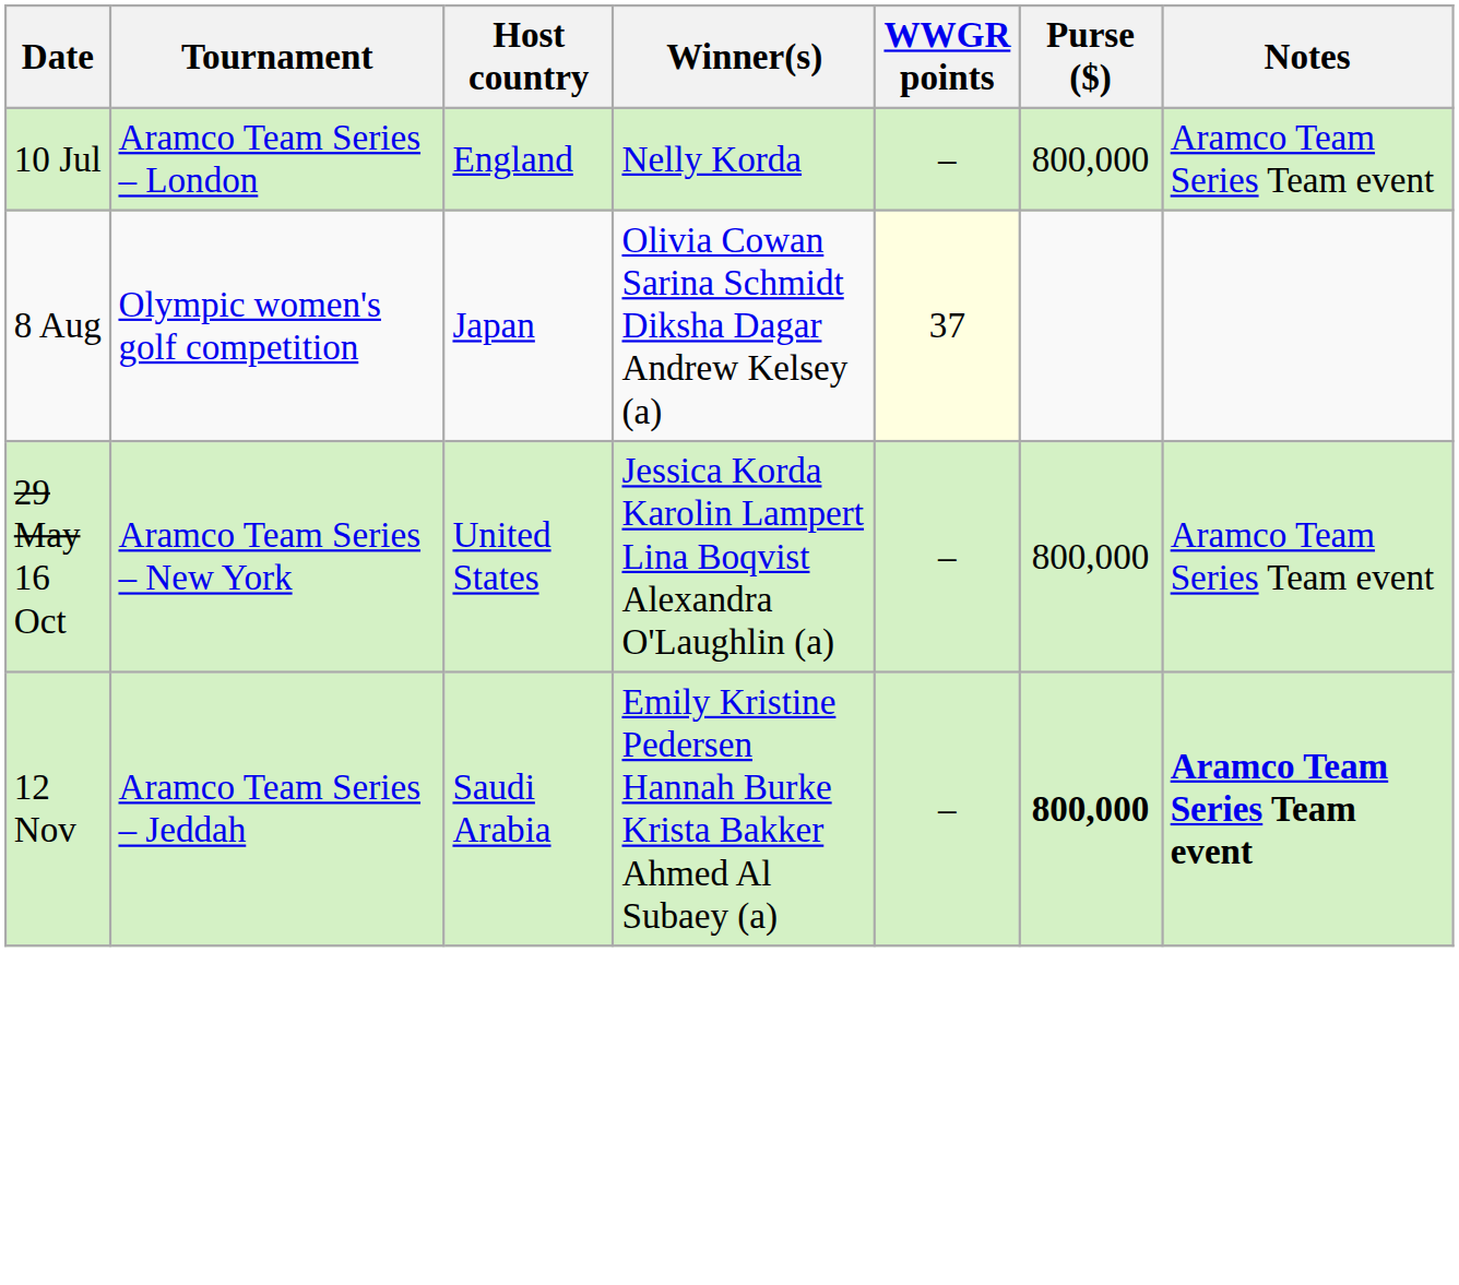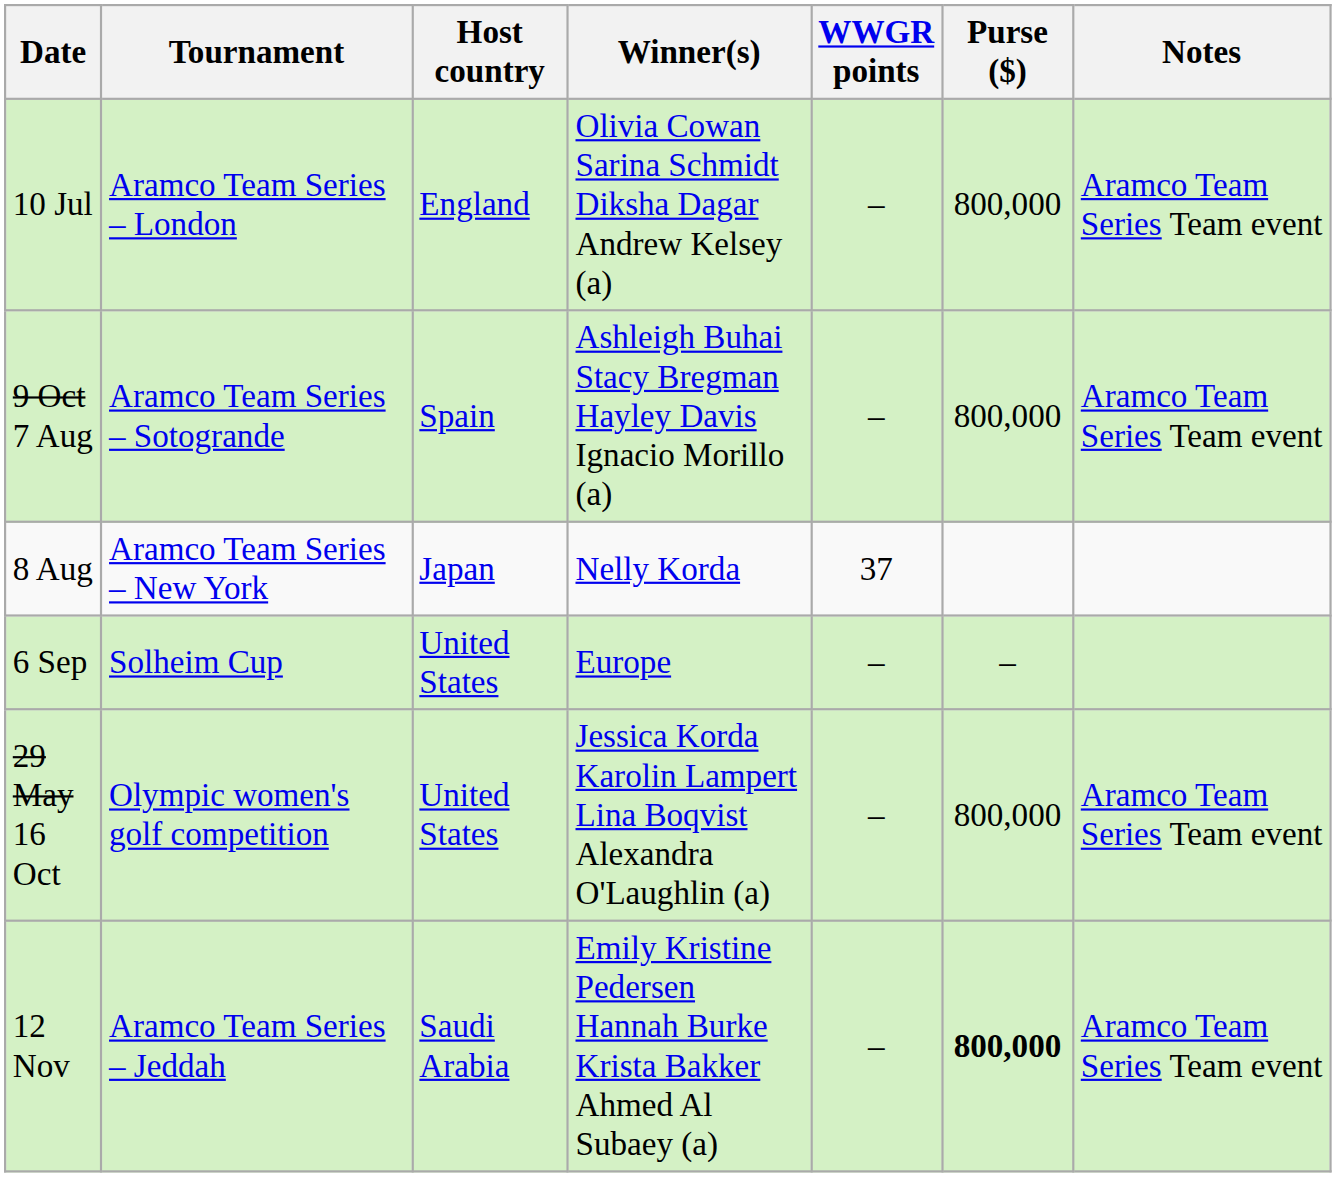10 Jul | Winner(s): Nelly Korda -> Olivia Cowan Sarina Schmidt Diksha Dagar Andrew Kelsey (a)
+ row: 9 Oct 7 Aug | Aramco Team Series – Sotogrande | Spain | Ashleigh Buhai Stacy Bregman Hayley Davis Ignacio Morillo (a) | – | 800,000 | Aramco Team Series Team event
8 Aug | Tournament: Olympic women's golf competition -> Aramco Team Series – New York
8 Aug | Winner(s): Olivia Cowan Sarina Schmidt Diksha Dagar Andrew Kelsey (a) -> Nelly Korda
8 Aug | WWGR points: lightyellow background -> no background
+ row: 6 Sep | Solheim Cup | United States | Europe | – | –
29 May 16 Oct | Tournament: Aramco Team Series – New York -> Olympic women's golf competition
12 Nov | Notes: bold -> normal
